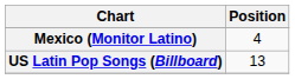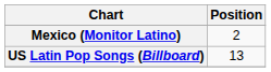Mexico (Monitor Latino) | Position: 4 -> 2
